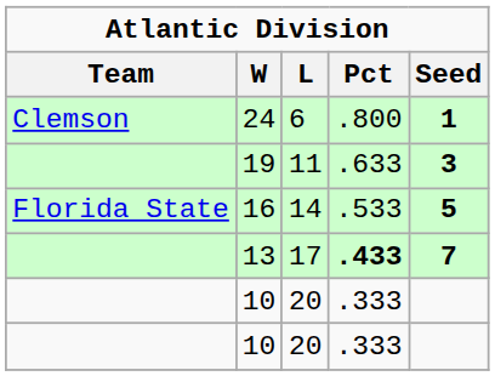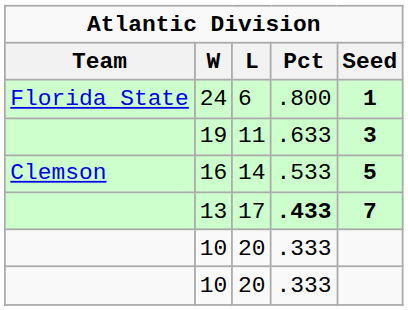24 | Team: Clemson -> Florida State
16 | Team: Florida State -> Clemson
